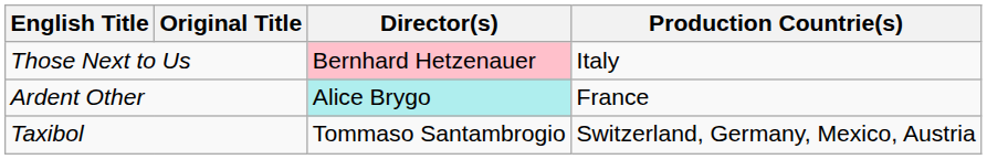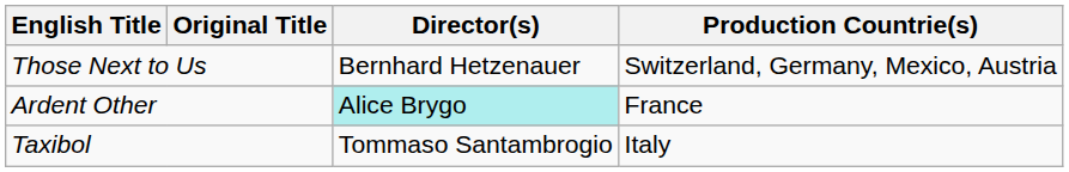Those Next to Us | Director(s): pink background -> no background
Those Next to Us | Production Countrie(s): Italy -> Switzerland, Germany, Mexico, Austria
Taxibol | Production Countrie(s): Switzerland, Germany, Mexico, Austria -> Italy
